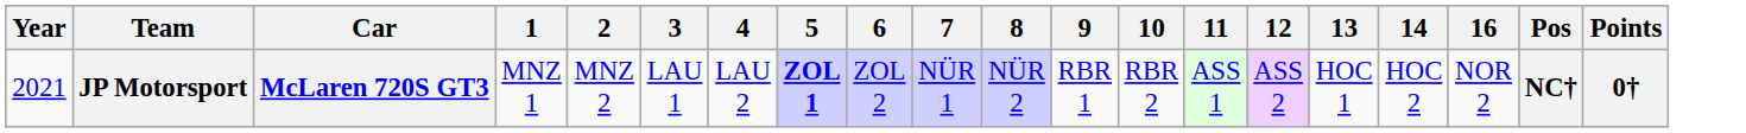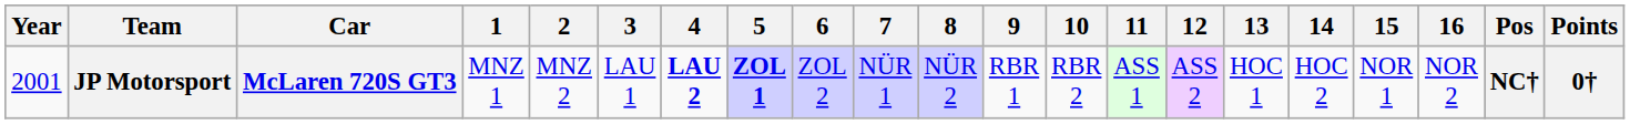+ column: 15 | NOR 1
JP Motorsport | Year: 2021 -> 2001
JP Motorsport | 4: normal -> bold
